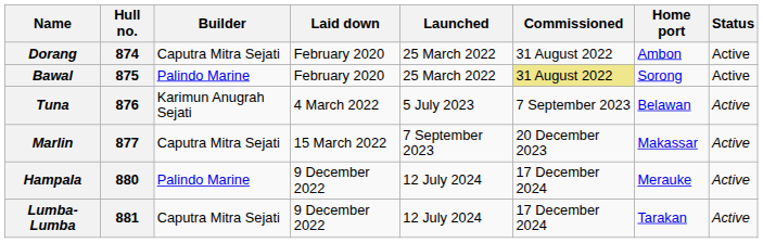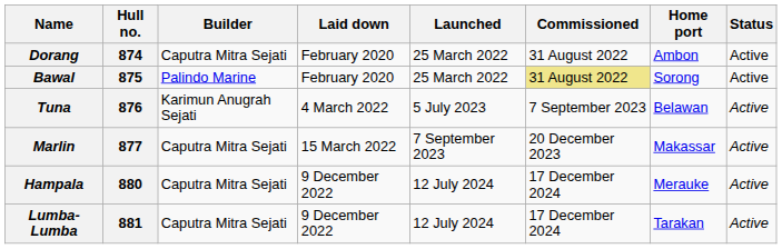Hampala | Builder: Palindo Marine -> Caputra Mitra Sejati
